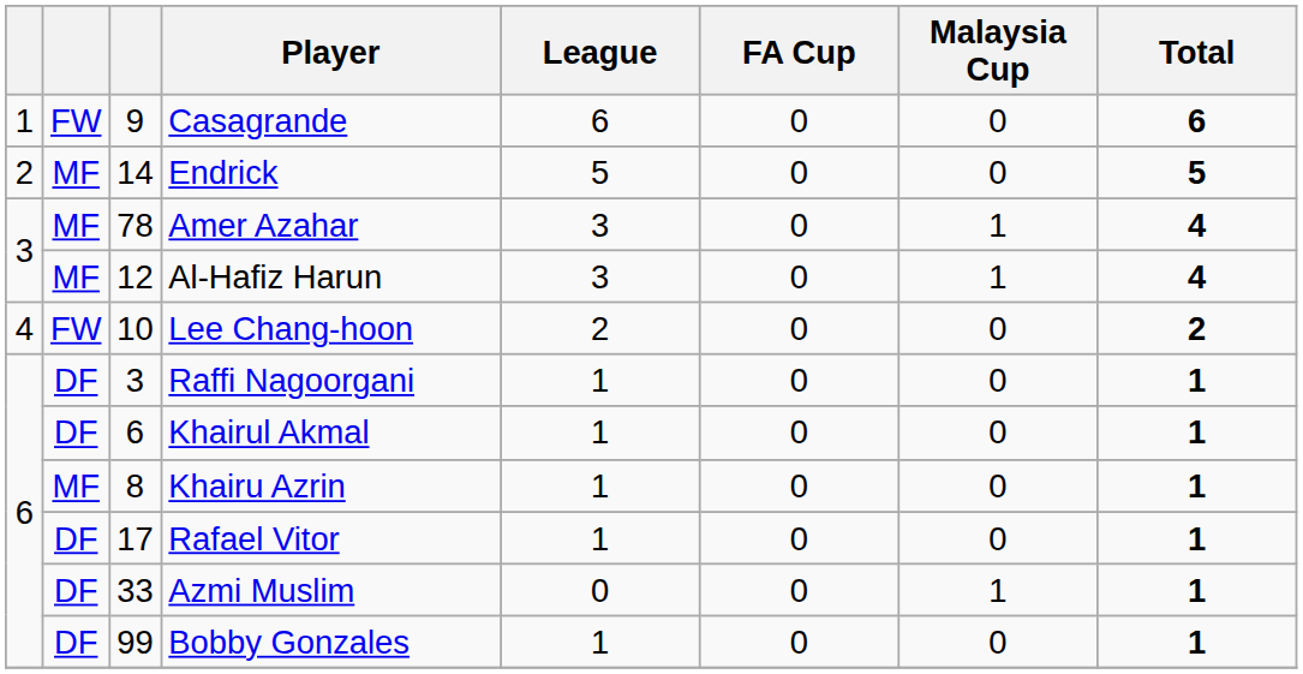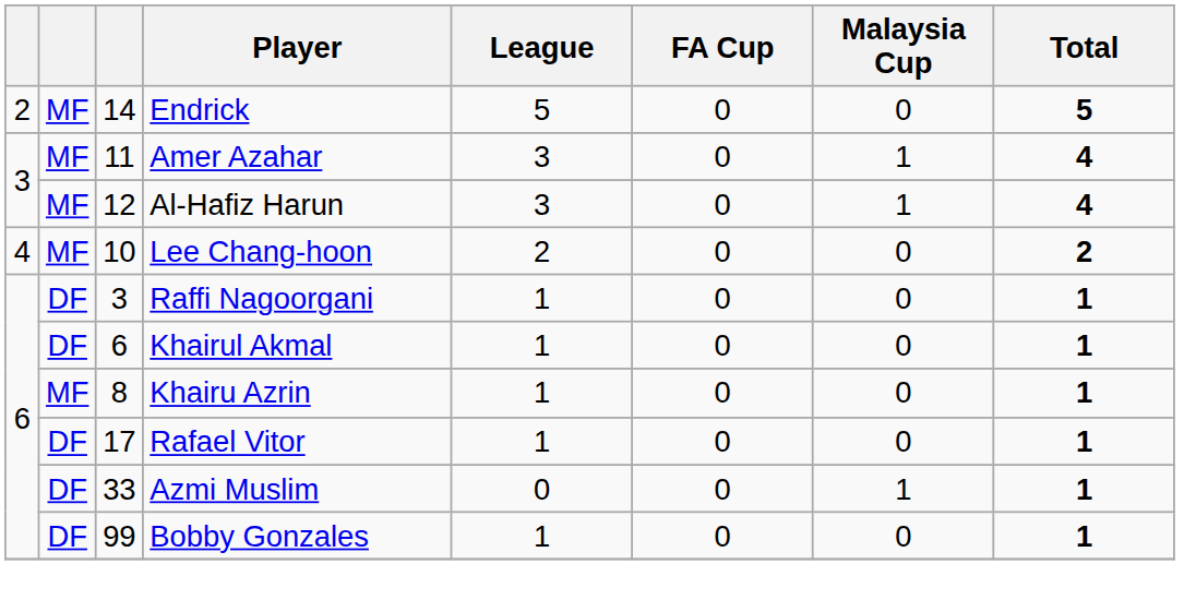- row: 1 | FW | 9 | Casagrande | 6 | 0 | 0 | 6
Amer Azahar | column 3: 78 -> 11
Lee Chang-hoon | column 2: FW -> MF
